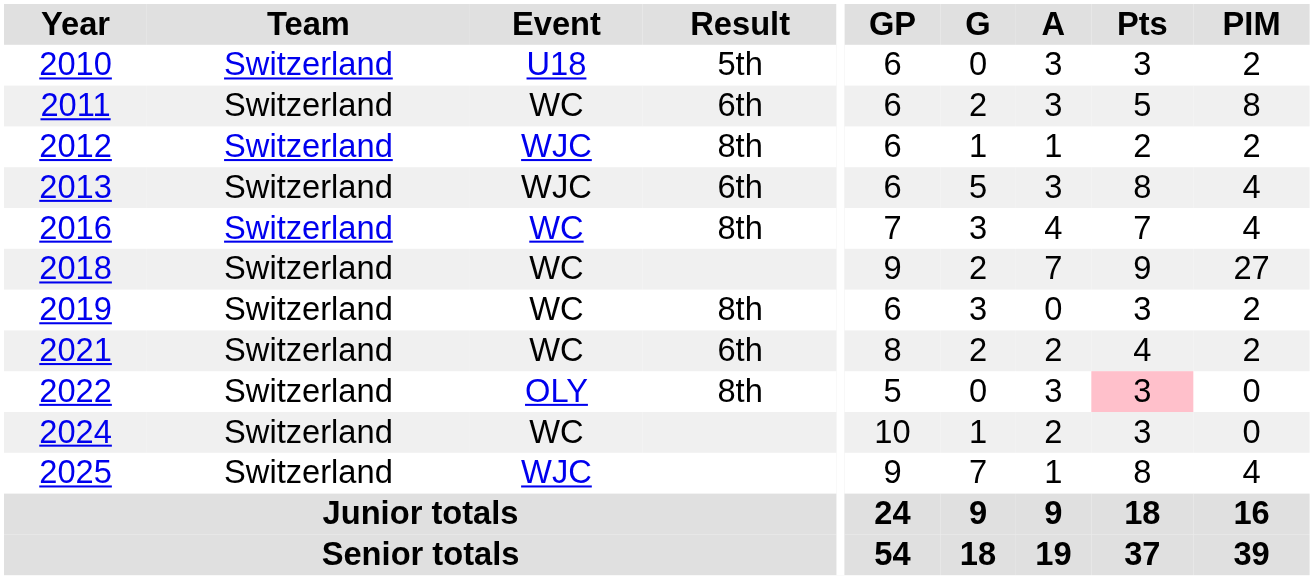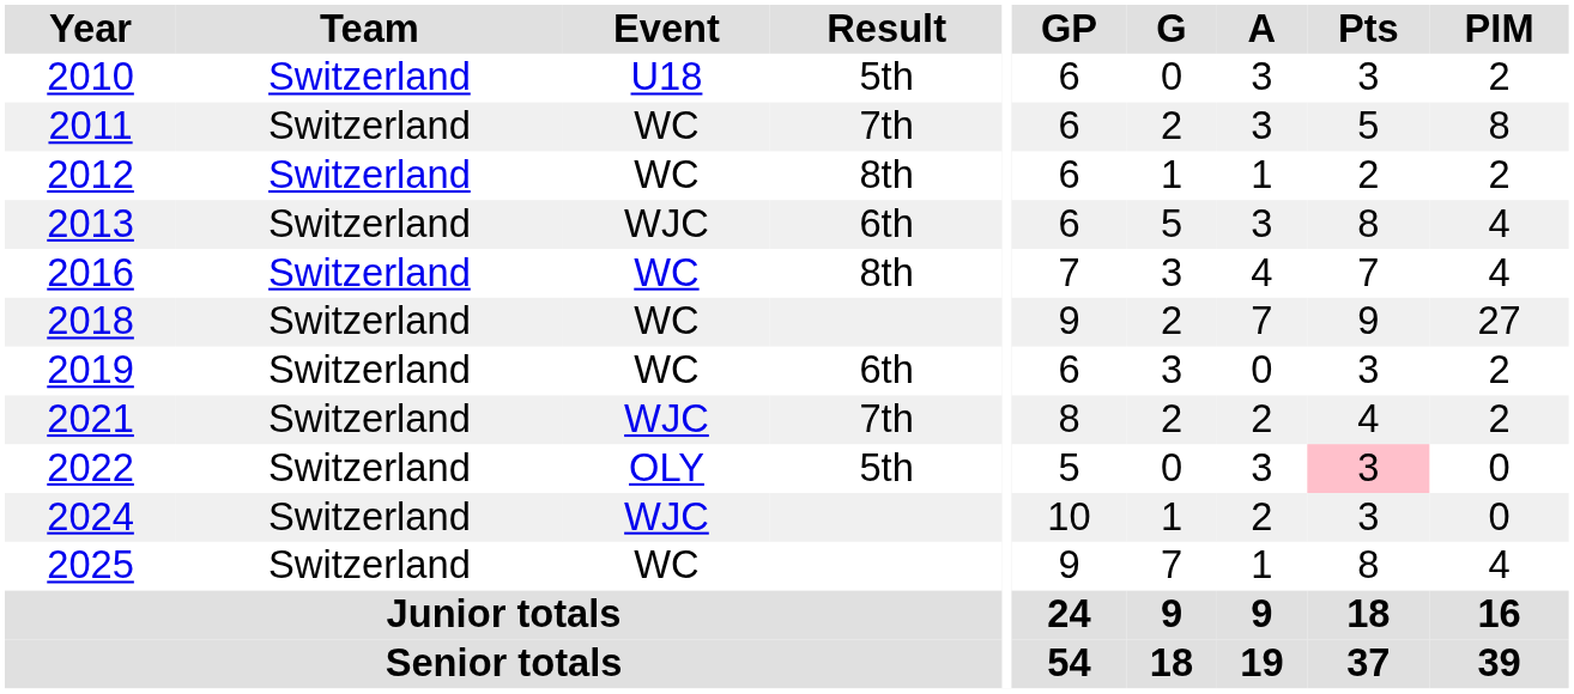2011 | Result: 6th -> 7th
2012 | Event: WJC -> WC
2019 | Result: 8th -> 6th
2021 | Event: WC -> WJC
2021 | Result: 6th -> 7th
2022 | Result: 8th -> 5th
2024 | Event: WC -> WJC
2025 | Event: WJC -> WC
